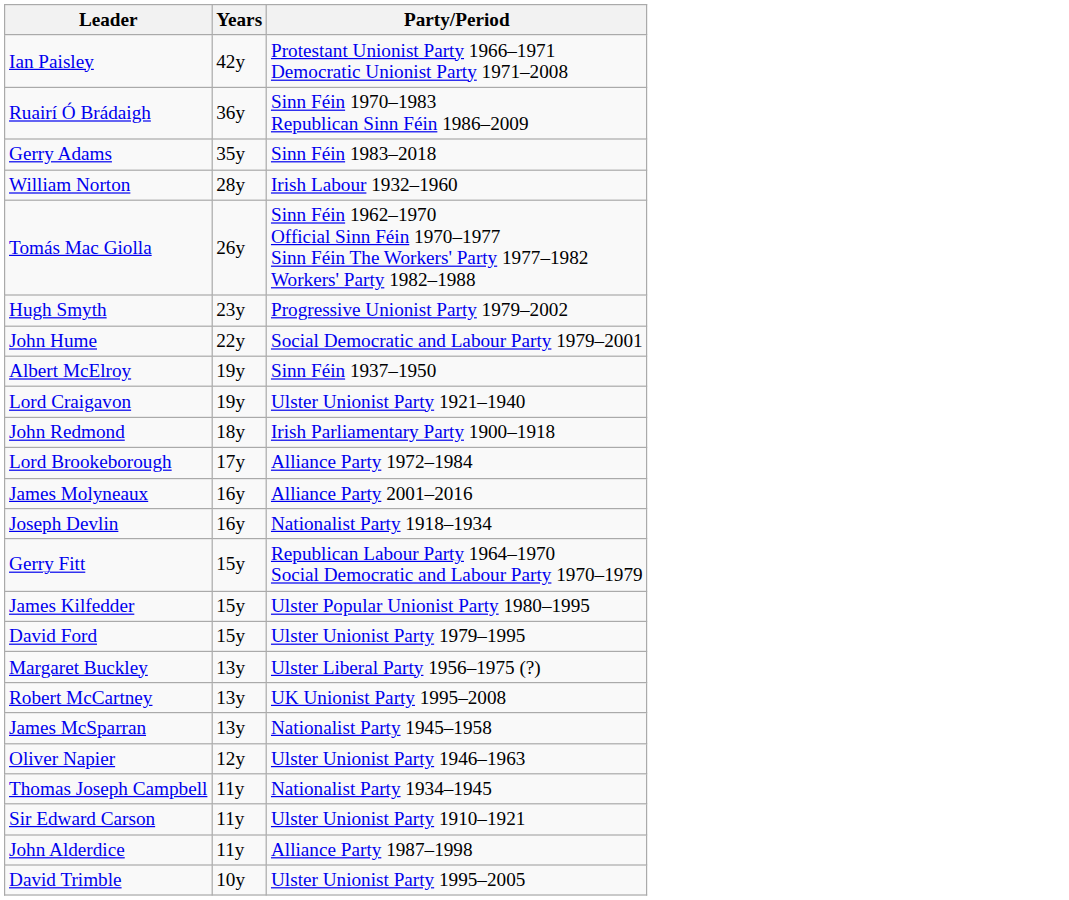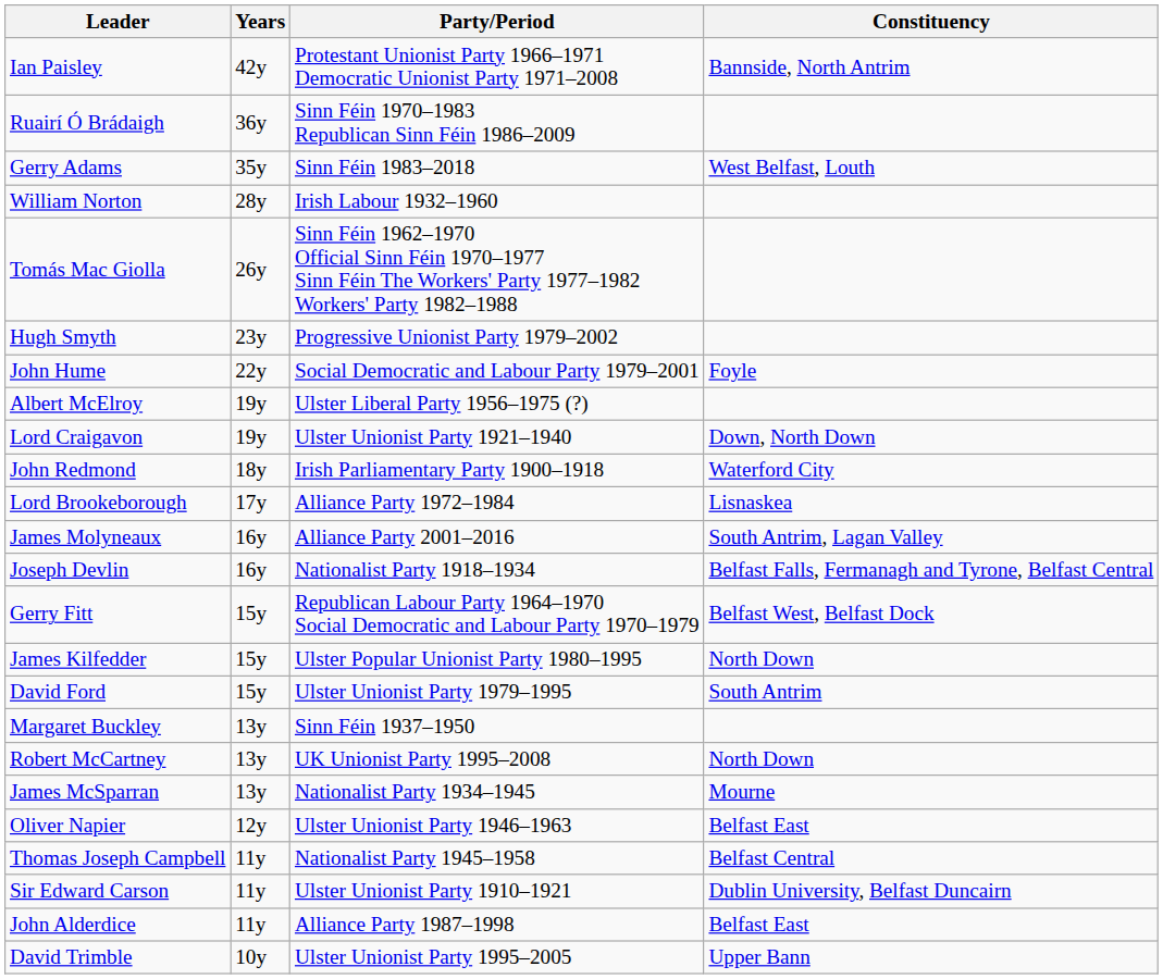+ column: Constituency | Bannside, North Antrim | West Belfast, Louth | Foyle | Down, North Down | Waterford City | Lisnaskea | South Antrim, Lagan Valley | Belfast Falls, Fermanagh and Tyrone, Belfast Central | Belfast West, Belfast Dock | North Down | South Antrim | North Down | Mourne | Belfast East | Belfast Central | Dublin University, Belfast Duncairn | Belfast East | Upper Bann
Albert McElroy | Party/Period: Sinn Féin 1937–1950 -> Ulster Liberal Party 1956–1975 (?)
Margaret Buckley | Party/Period: Ulster Liberal Party 1956–1975 (?) -> Sinn Féin 1937–1950
James McSparran | Party/Period: Nationalist Party 1945–1958 -> Nationalist Party 1934–1945
Thomas Joseph Campbell | Party/Period: Nationalist Party 1934–1945 -> Nationalist Party 1945–1958
